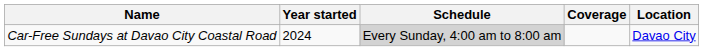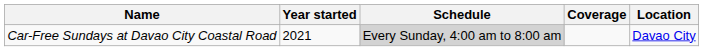Car-Free Sundays at Davao City Coastal Road | Year started: 2024 -> 2021
